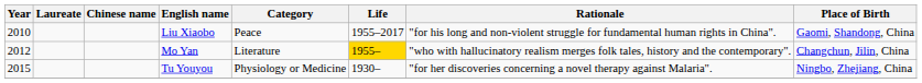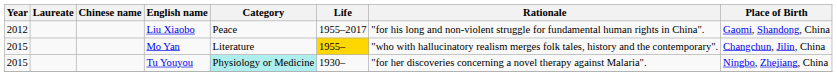Liu Xiaobo | Year: 2010 -> 2012
Mo Yan | Year: 2012 -> 2015
Tu Youyou | Category: no background -> paleturquoise background
